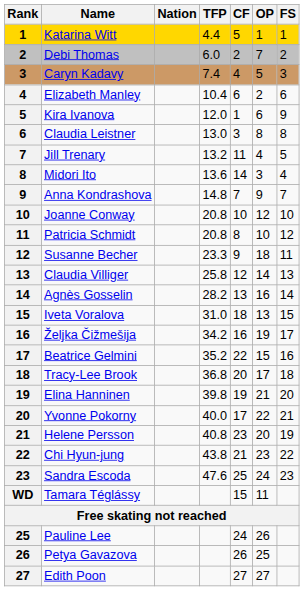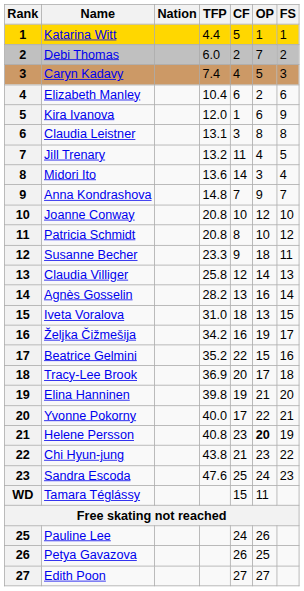Claudia Leistner | TFP: 13.0 -> 13.1
Tracy-Lee Brook | TFP: 36.8 -> 36.9
Helene Persson | OP: normal -> bold
